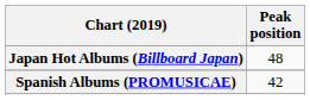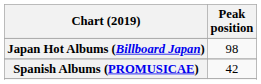Japan Hot Albums (Billboard Japan) | Peak position: 48 -> 98
